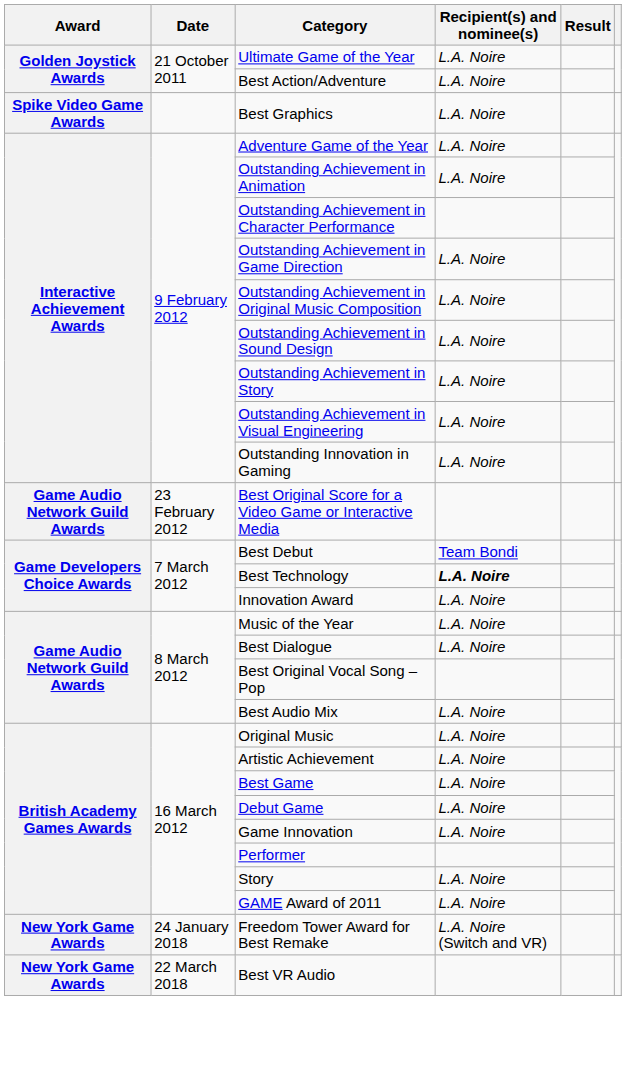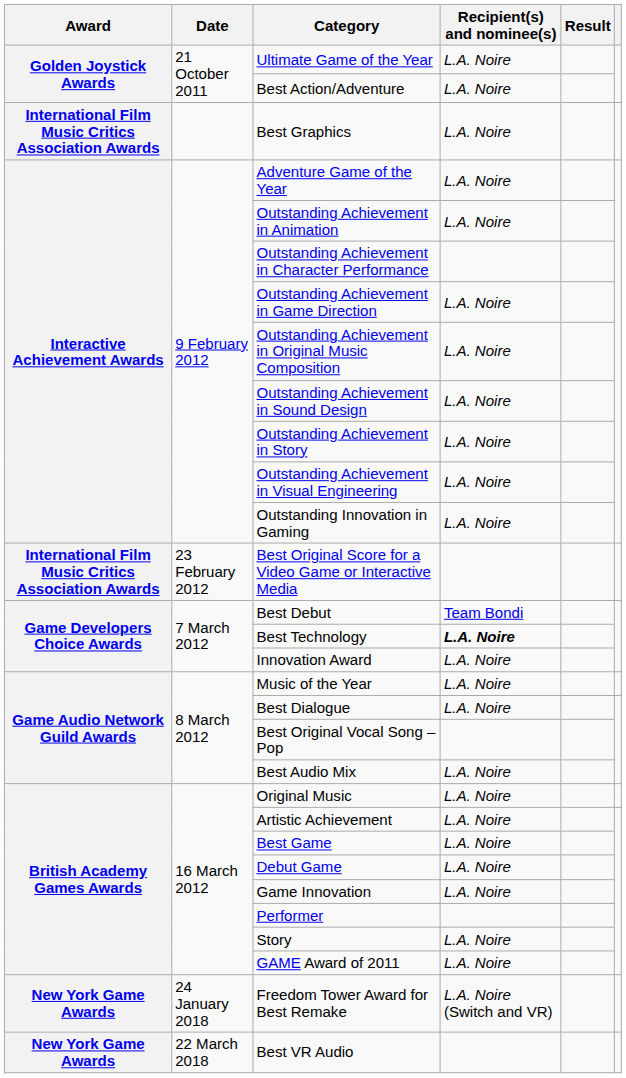Best Graphics | Award: Spike Video Game Awards -> International Film Music Critics Association Awards
Best Original Score for a Video Game or Interactive Media | Award: Game Audio Network Guild Awards -> International Film Music Critics Association Awards
